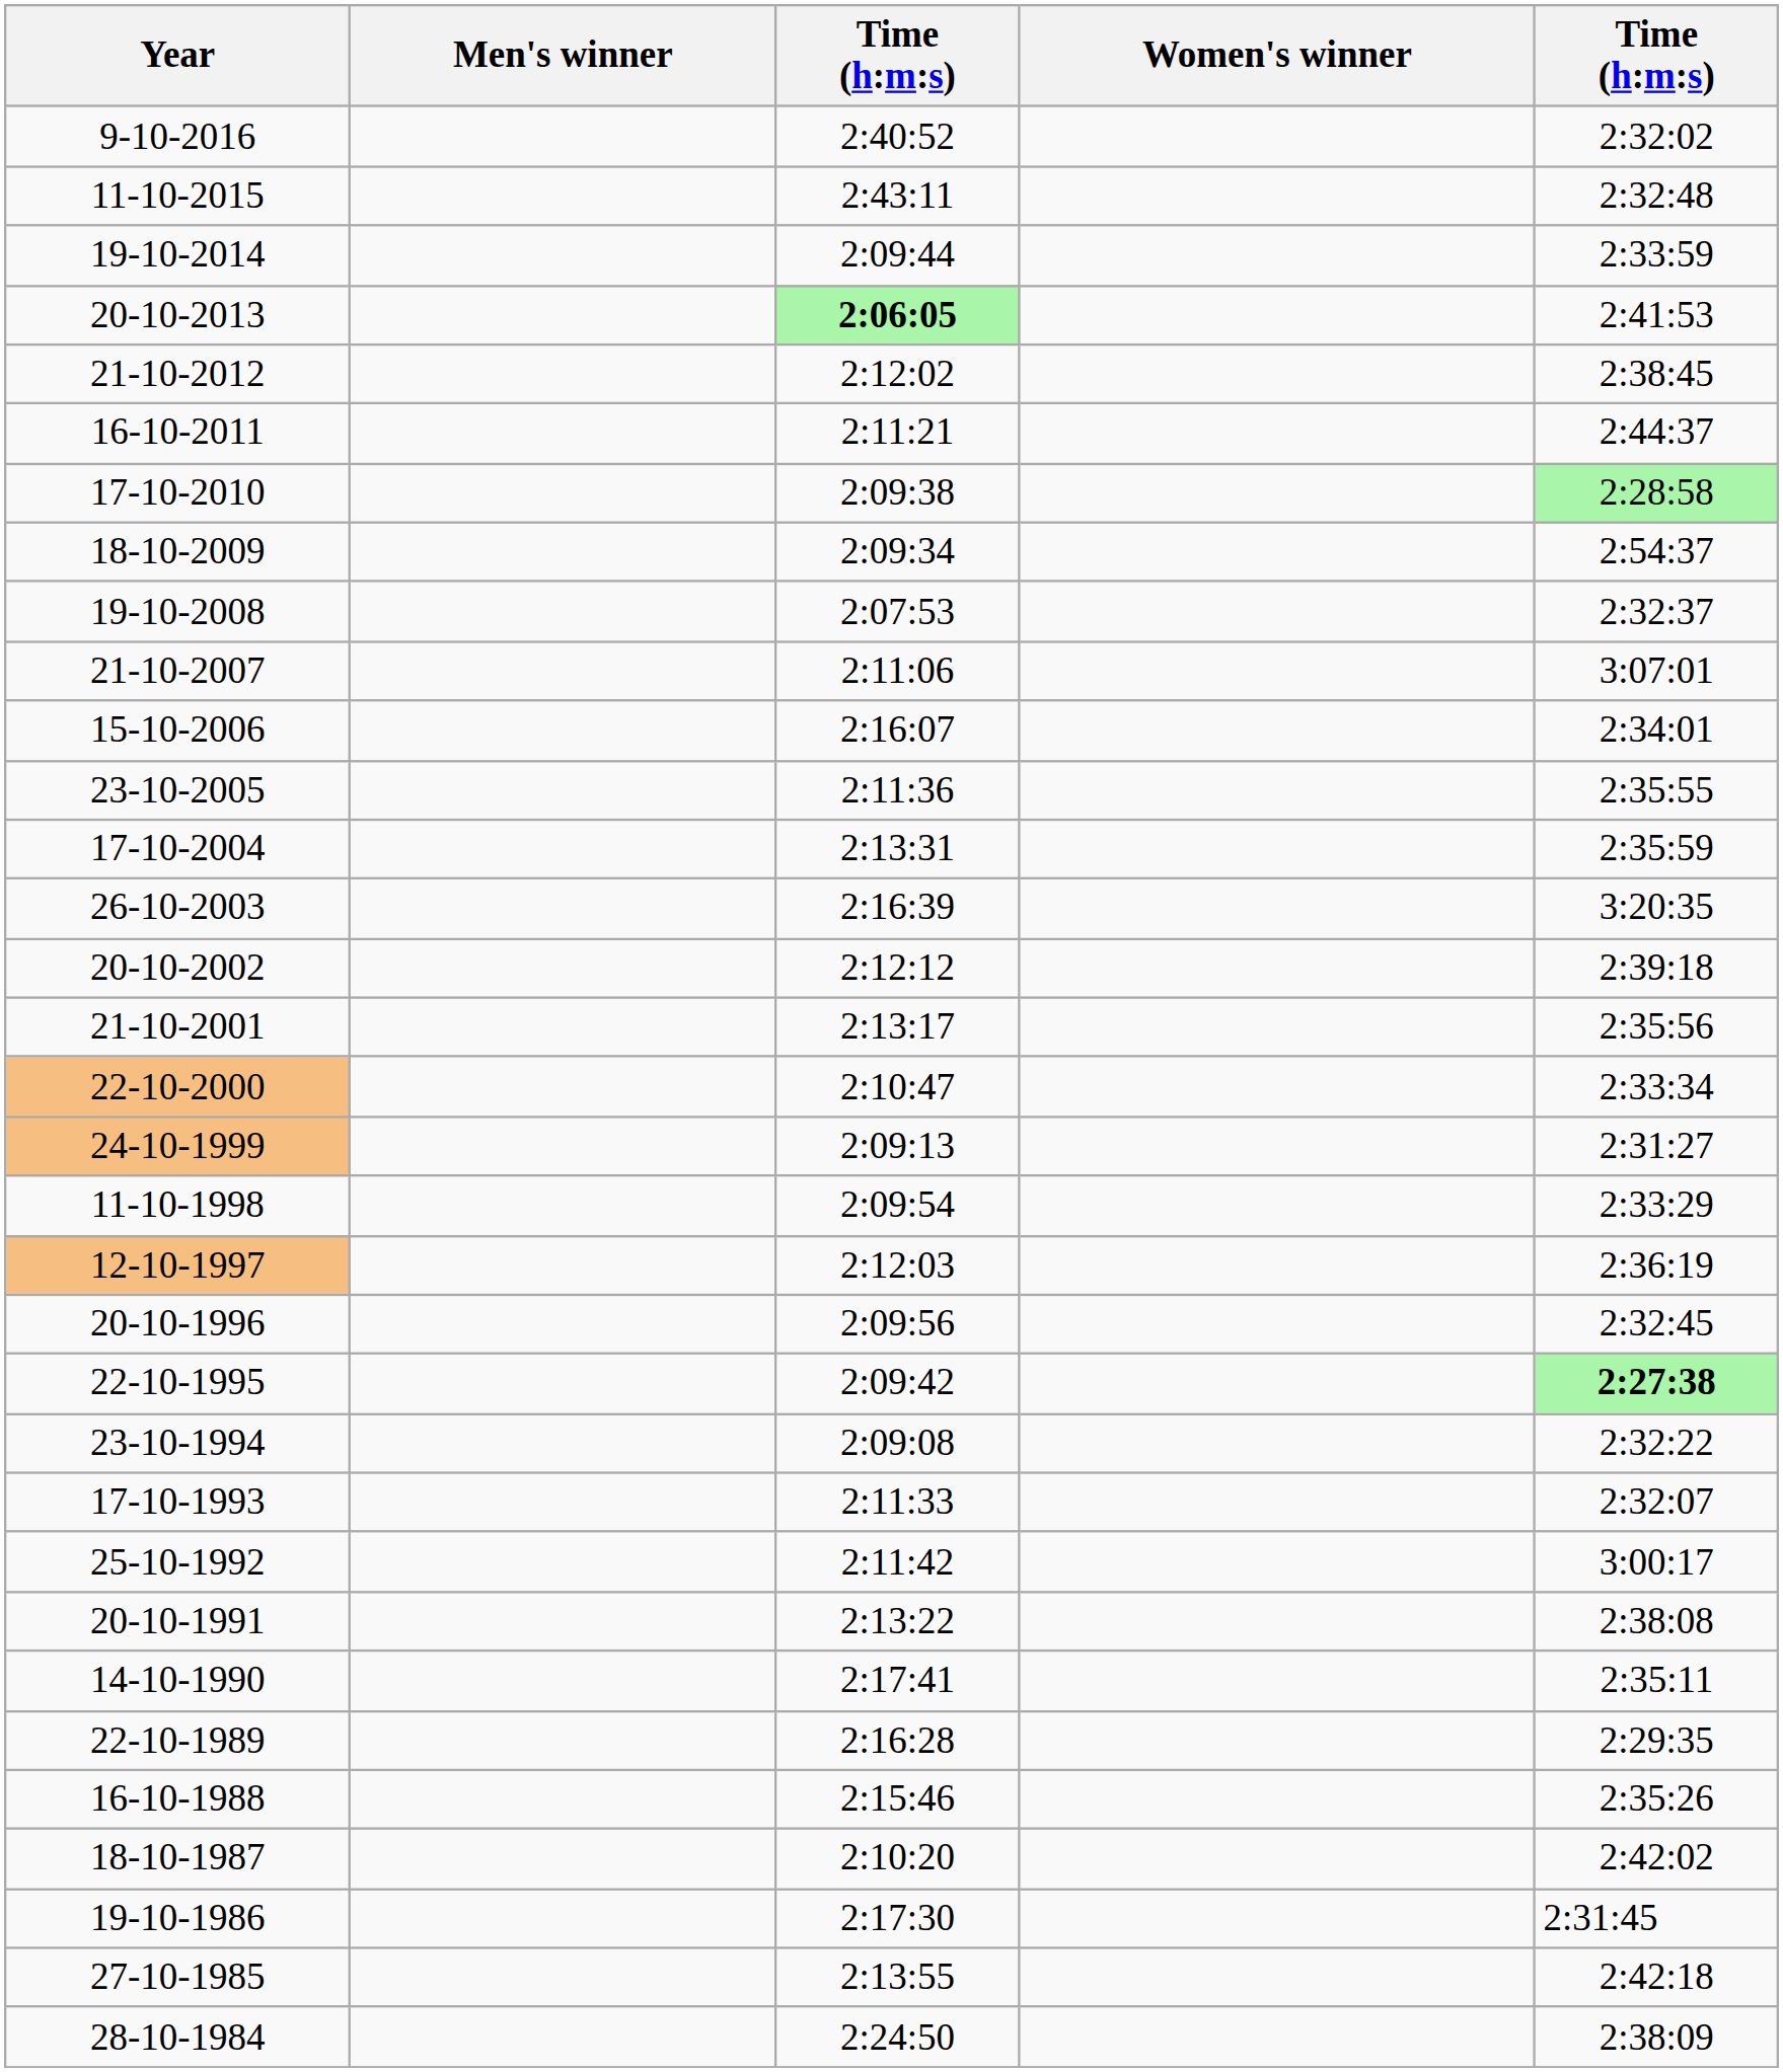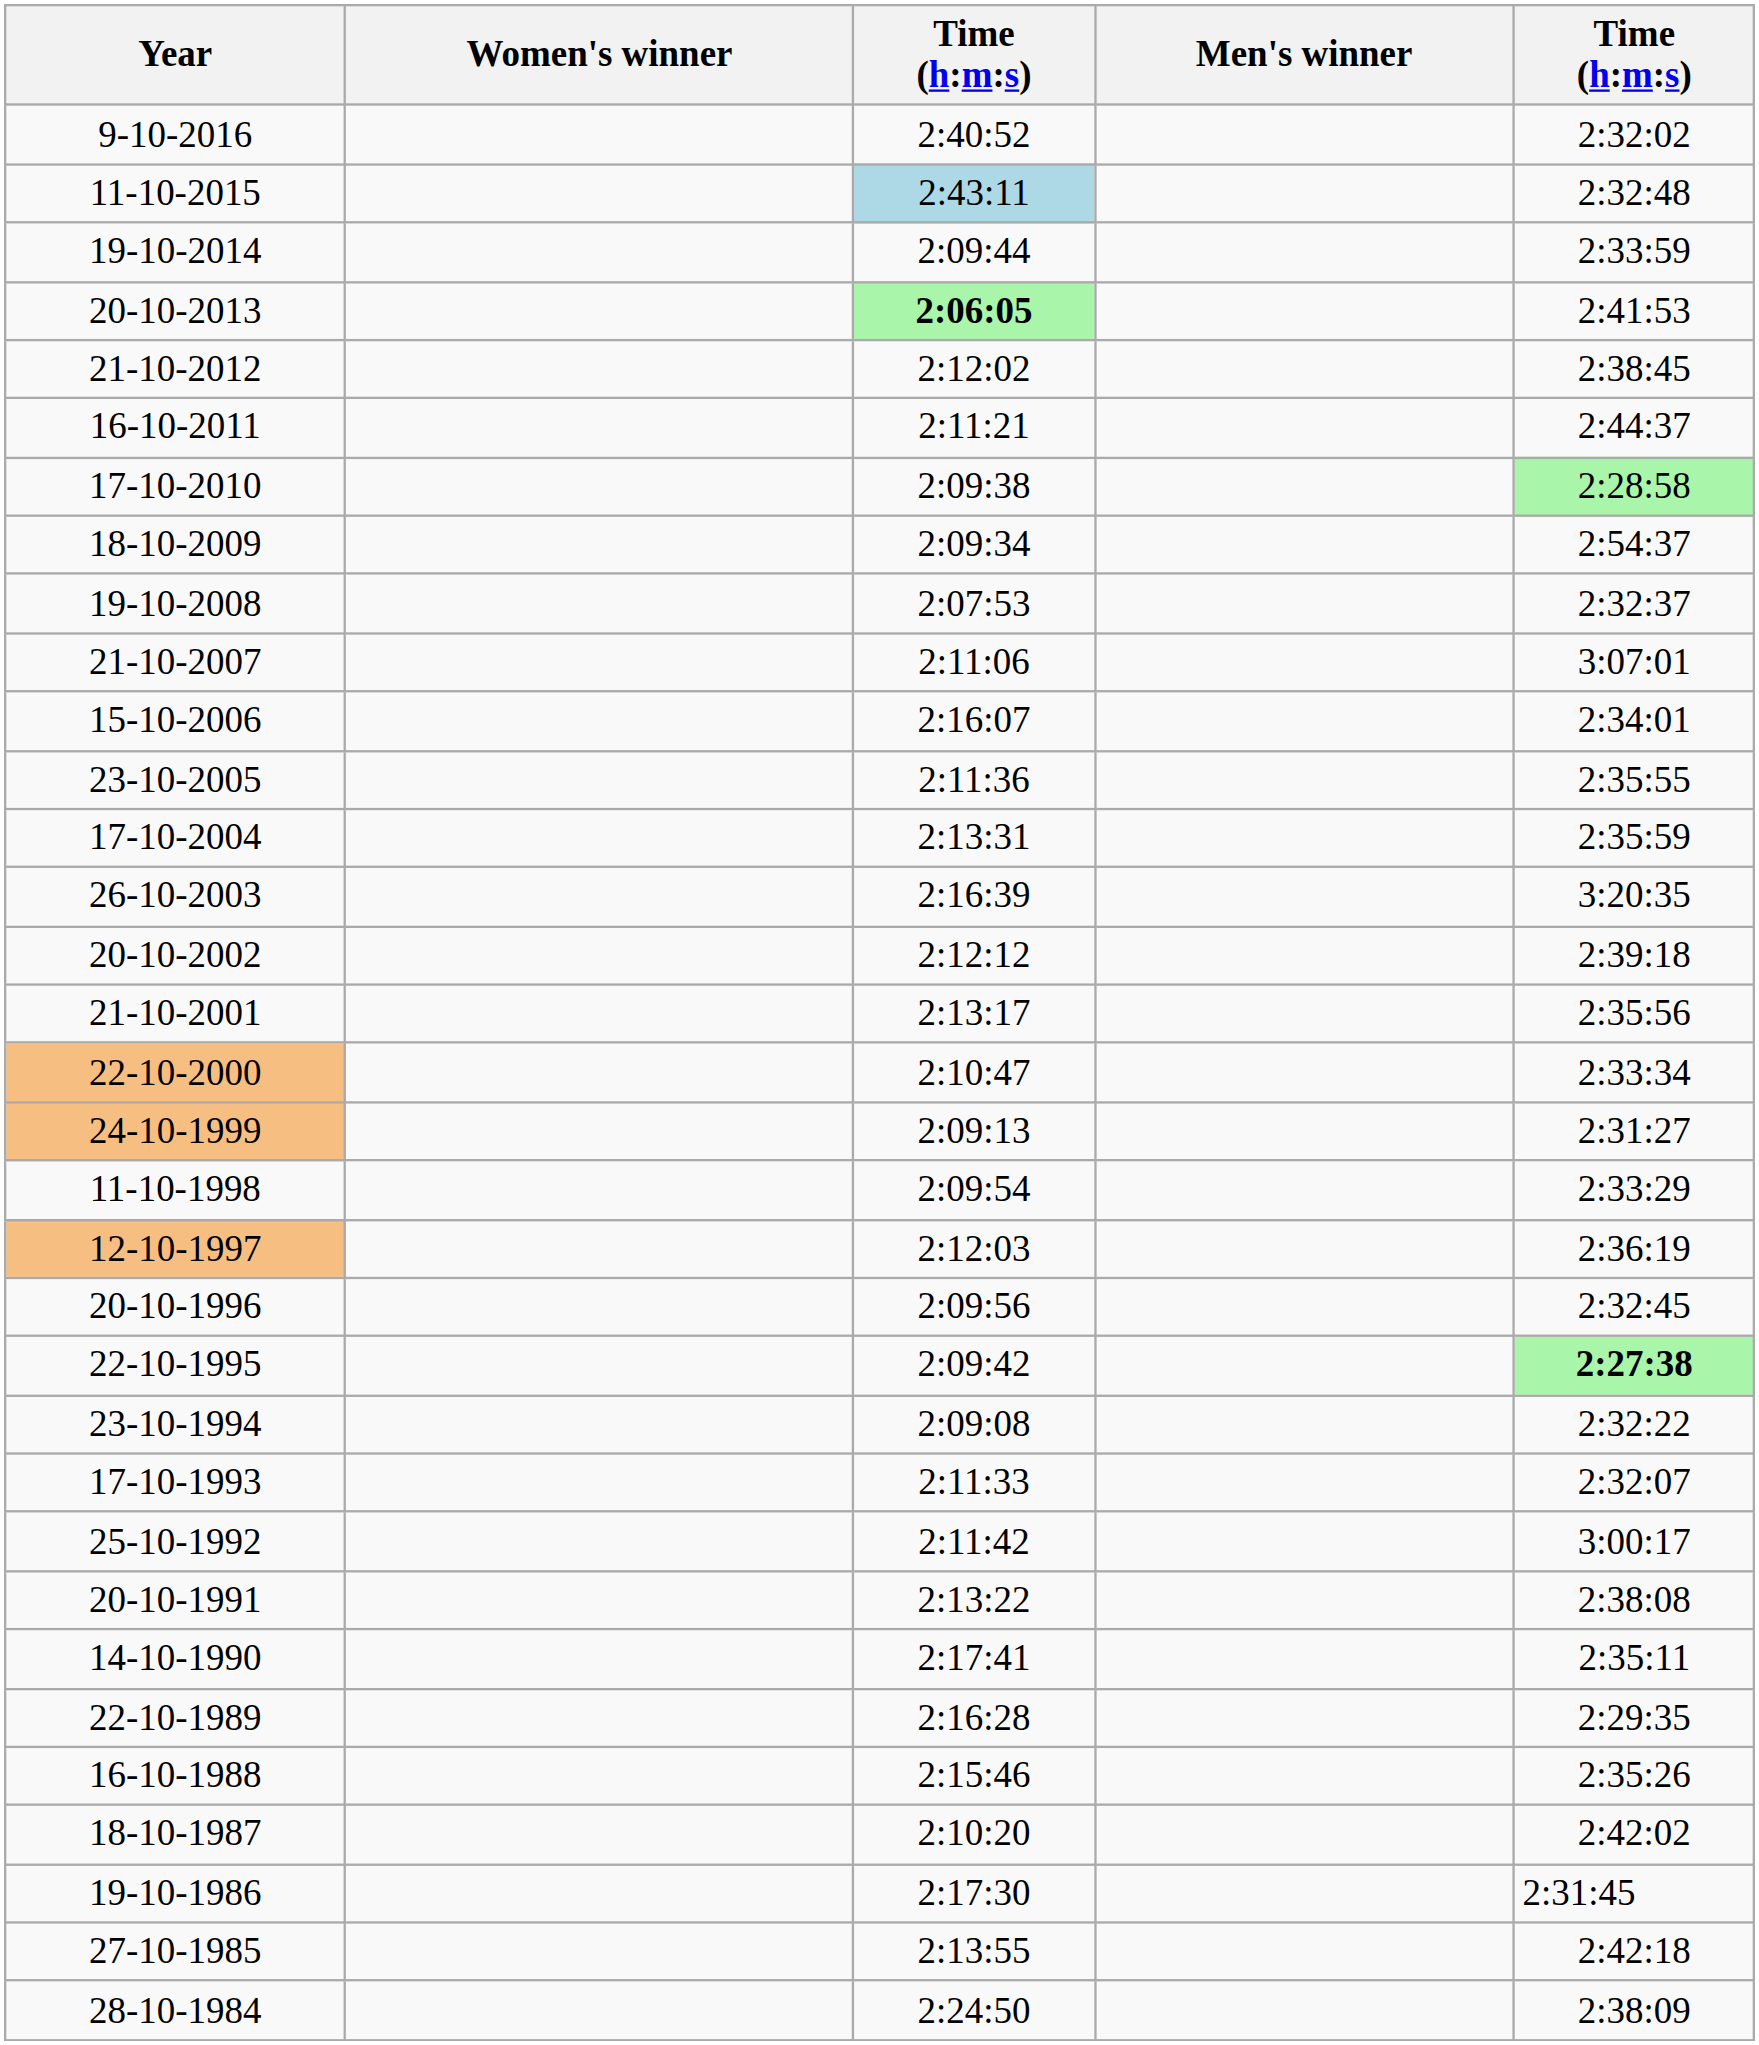columns swapped: Men's winner <-> Women's winner
11-10-2015 | column 3: no background -> lightblue background
